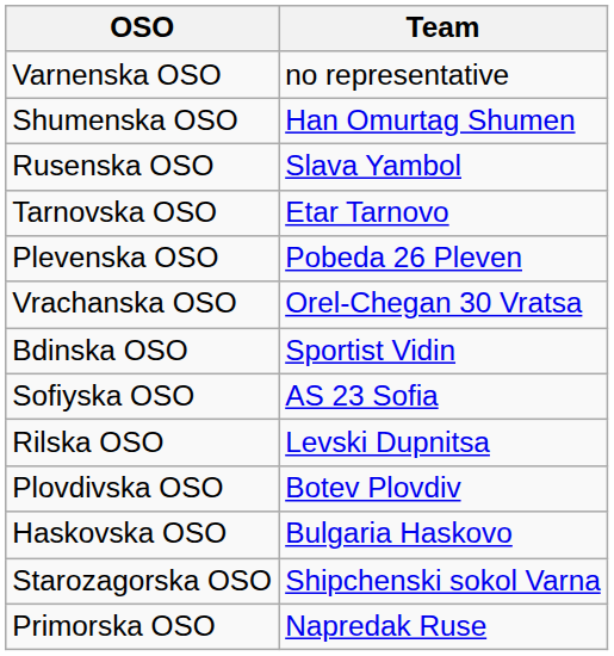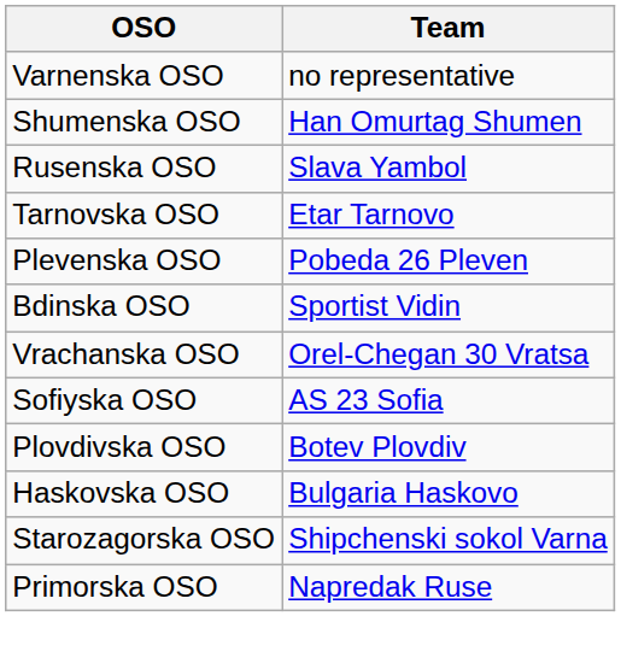rows swapped: Vrachanska OSO <-> Bdinska OSO
- row: Rilska OSO | Levski Dupnitsa
